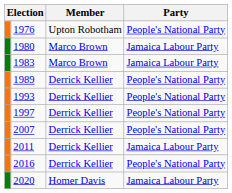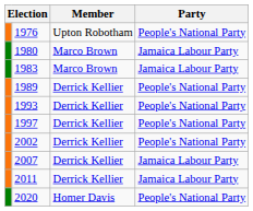+ row: 2002 | Derrick Kellier | People's National Party
2007 | Party: People's National Party -> Jamaica Labour Party
- row: 2016 | Derrick Kellier | People's National Party
2020 | Party: Jamaica Labour Party -> People's National Party
